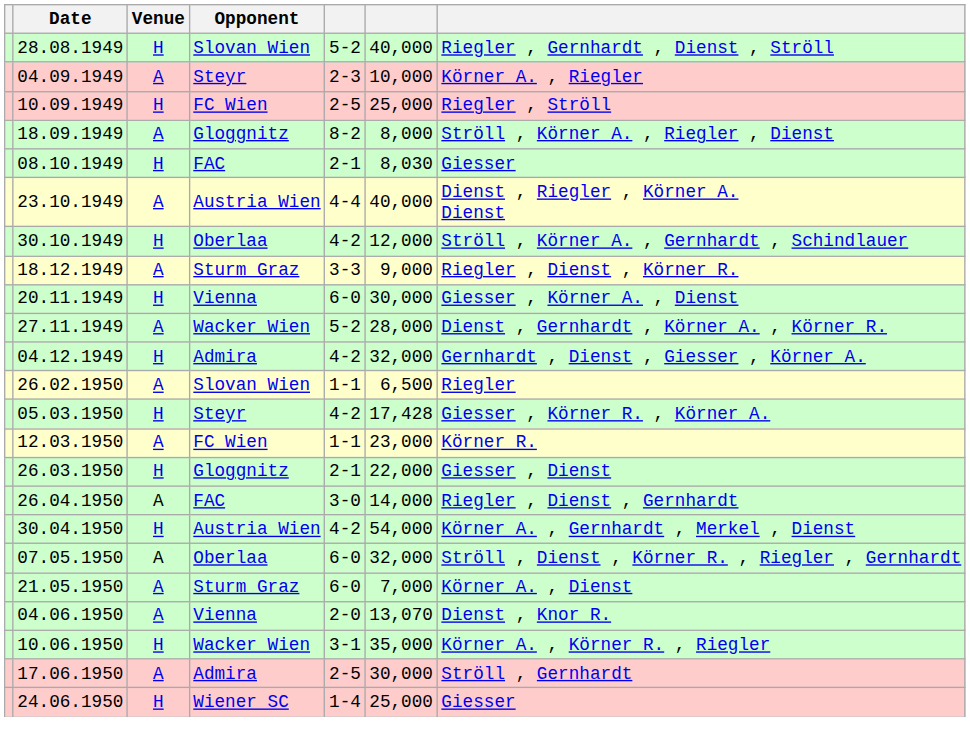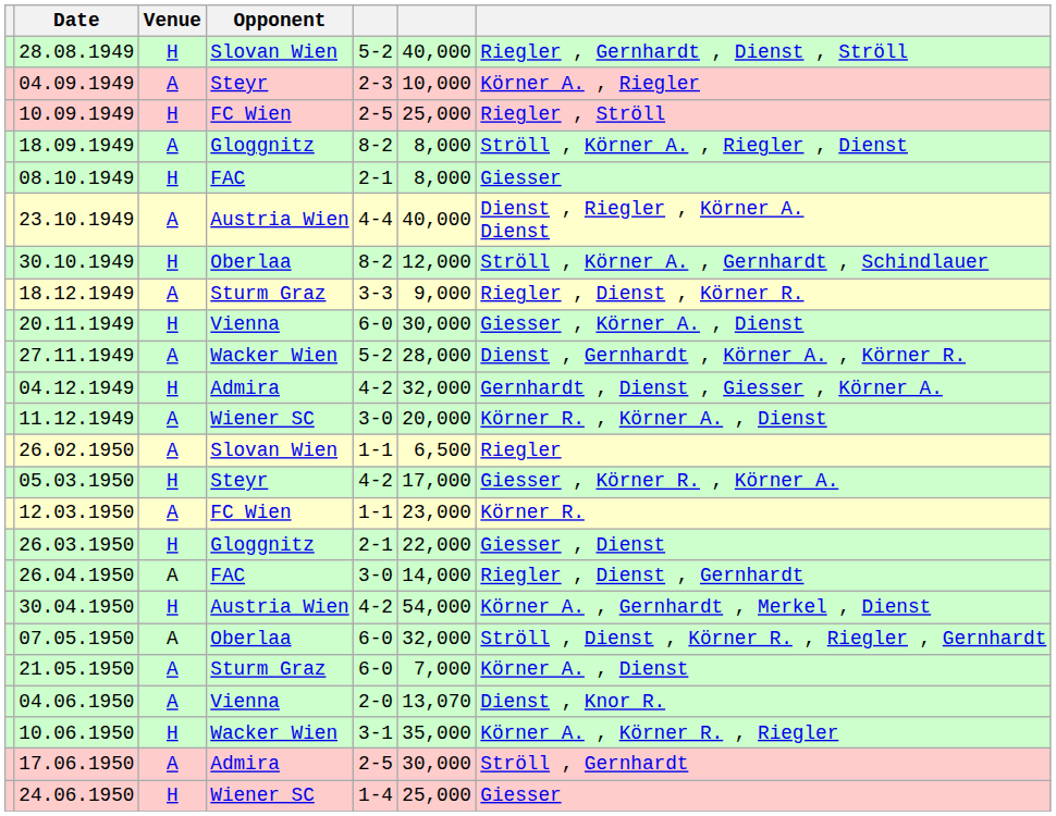08.10.1949 | column 6: 8,030 -> 8,000
30.10.1949 | column 5: 4-2 -> 8-2
+ row: 11.12.1949 | A | Wiener SC | 3-0 | 20,000 | Körner R. , Körner A. , Dienst
05.03.1950 | column 6: 17,428 -> 17,000
